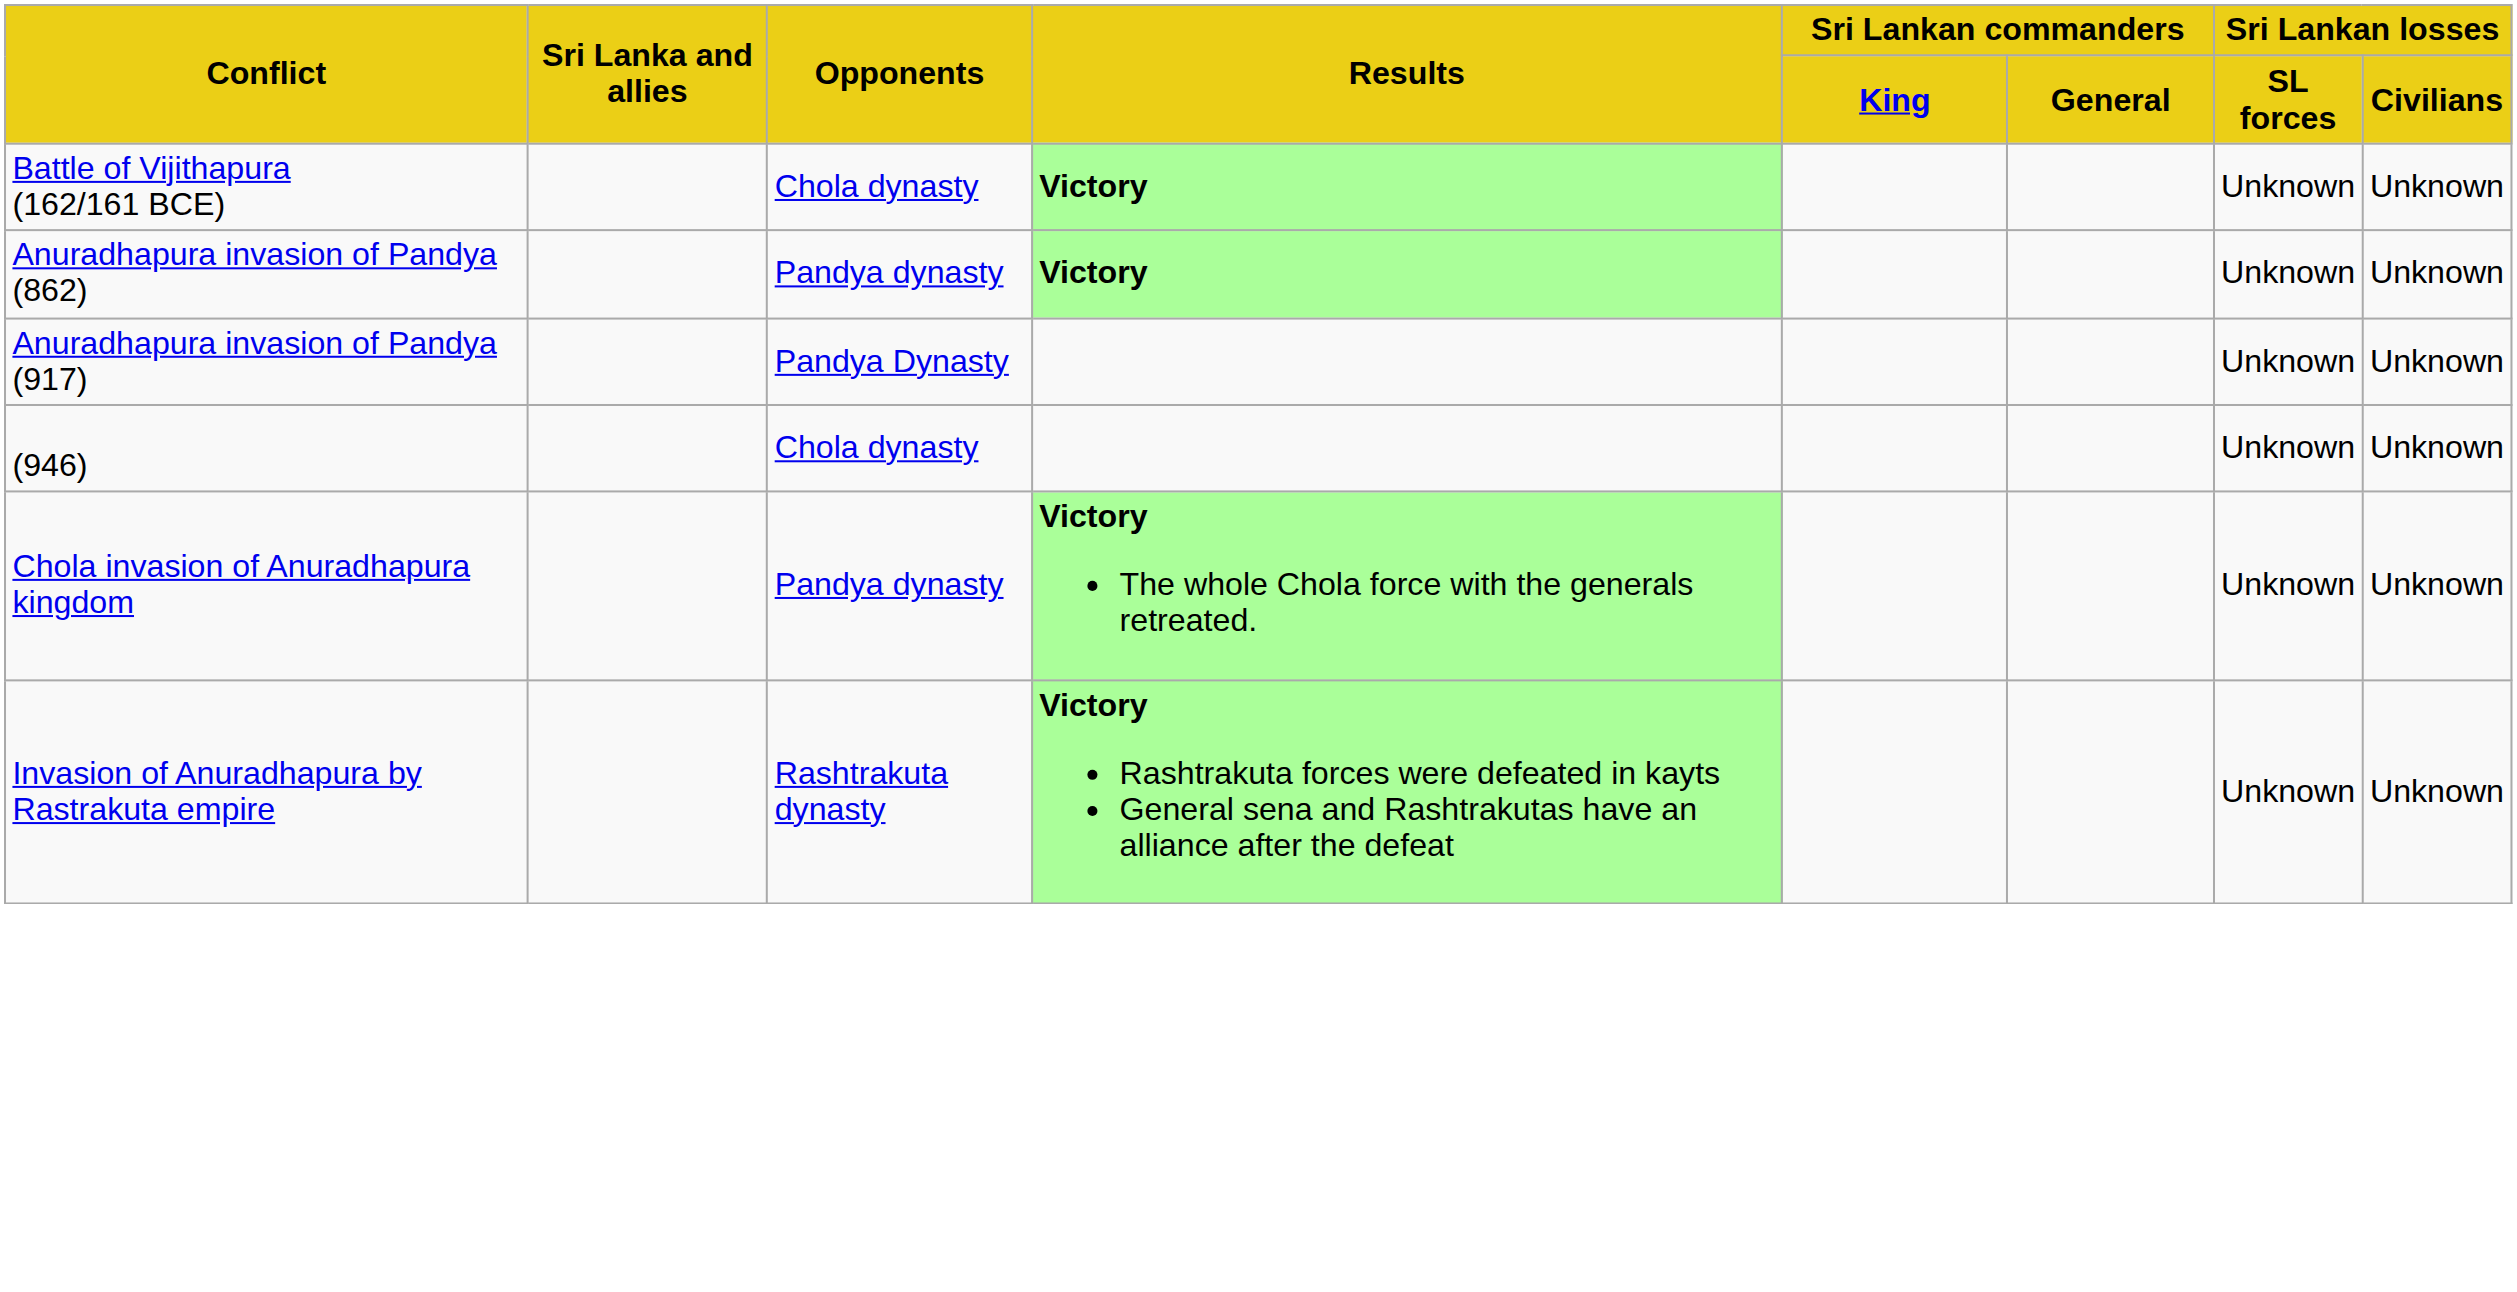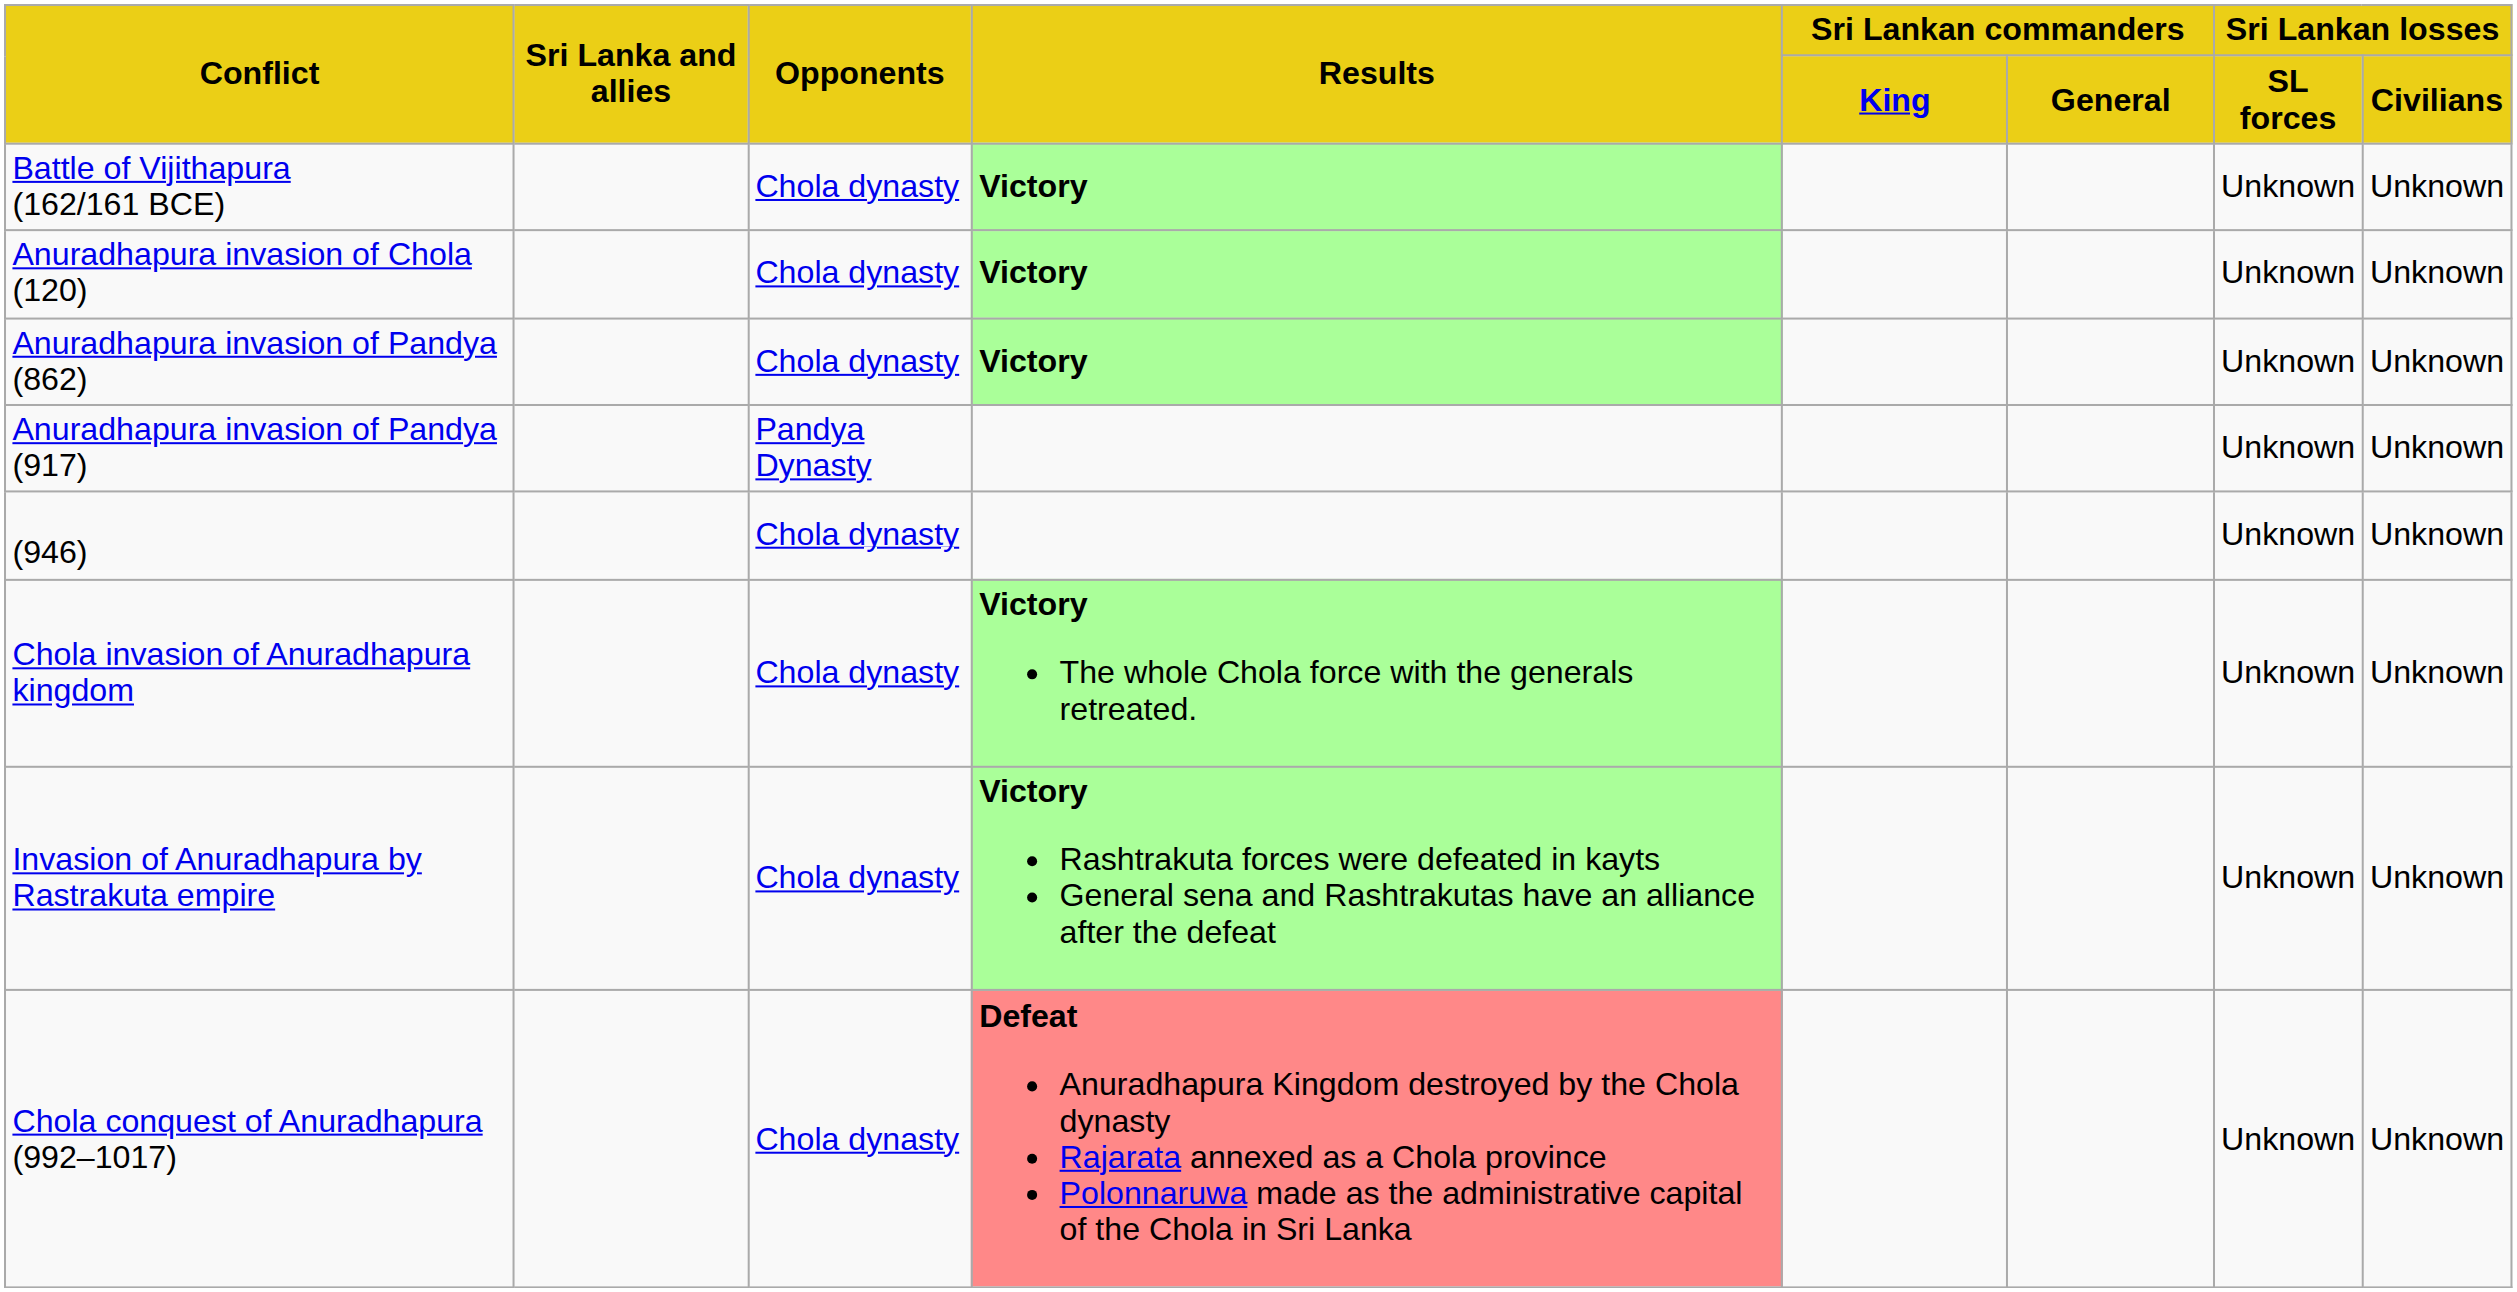+ row: Anuradhapura invasion of Chola (120) | Chola dynasty | Victory | Unknown | Unknown
Anuradhapura invasion of Pandya (862) | Opponents: Pandya dynasty -> Chola dynasty
Chola invasion of Anuradhapura kingdom | Opponents: Pandya dynasty -> Chola dynasty
Invasion of Anuradhapura by Rastrakuta empire | Opponents: Rashtrakuta dynasty -> Chola dynasty
+ row: Chola conquest of Anuradhapura (992–1017) | Chola dynasty | Defeat Anuradhapura Kingdom destroyed by the Chola dynasty Rajarata annexed as a Chola province Polonnaruwa made as the administrative capital of the Chola in Sri Lanka | Unknown | Unknown
